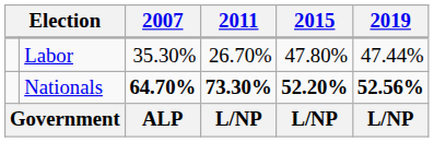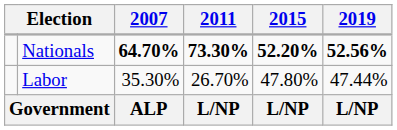rows swapped: Nationals <-> Labor
